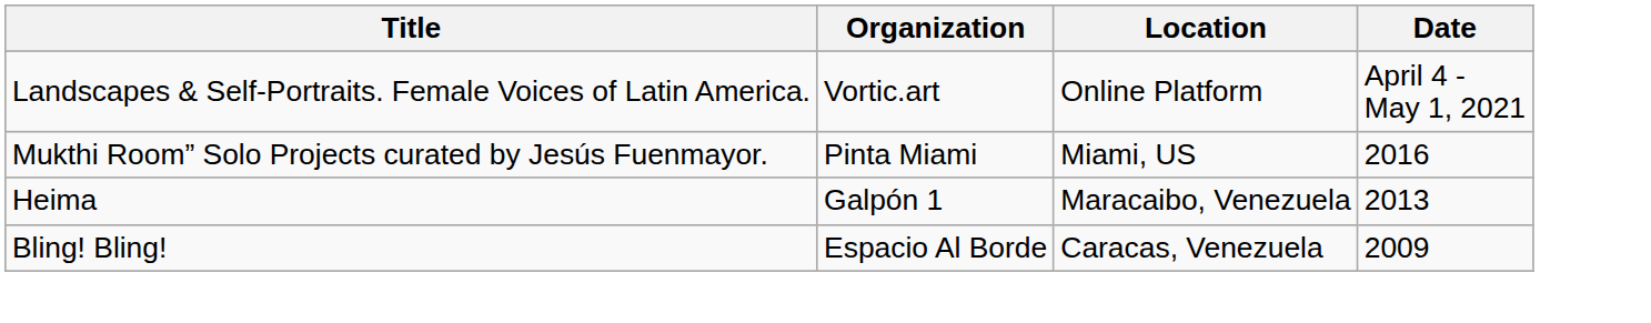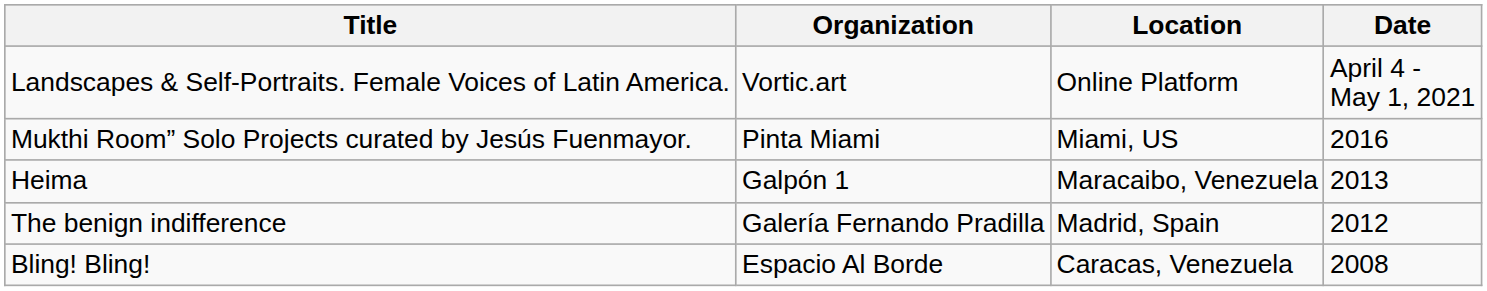+ row: The benign indifference | Galería Fernando Pradilla | Madrid, Spain | 2012
Bling! Bling! | Date: 2009 -> 2008
